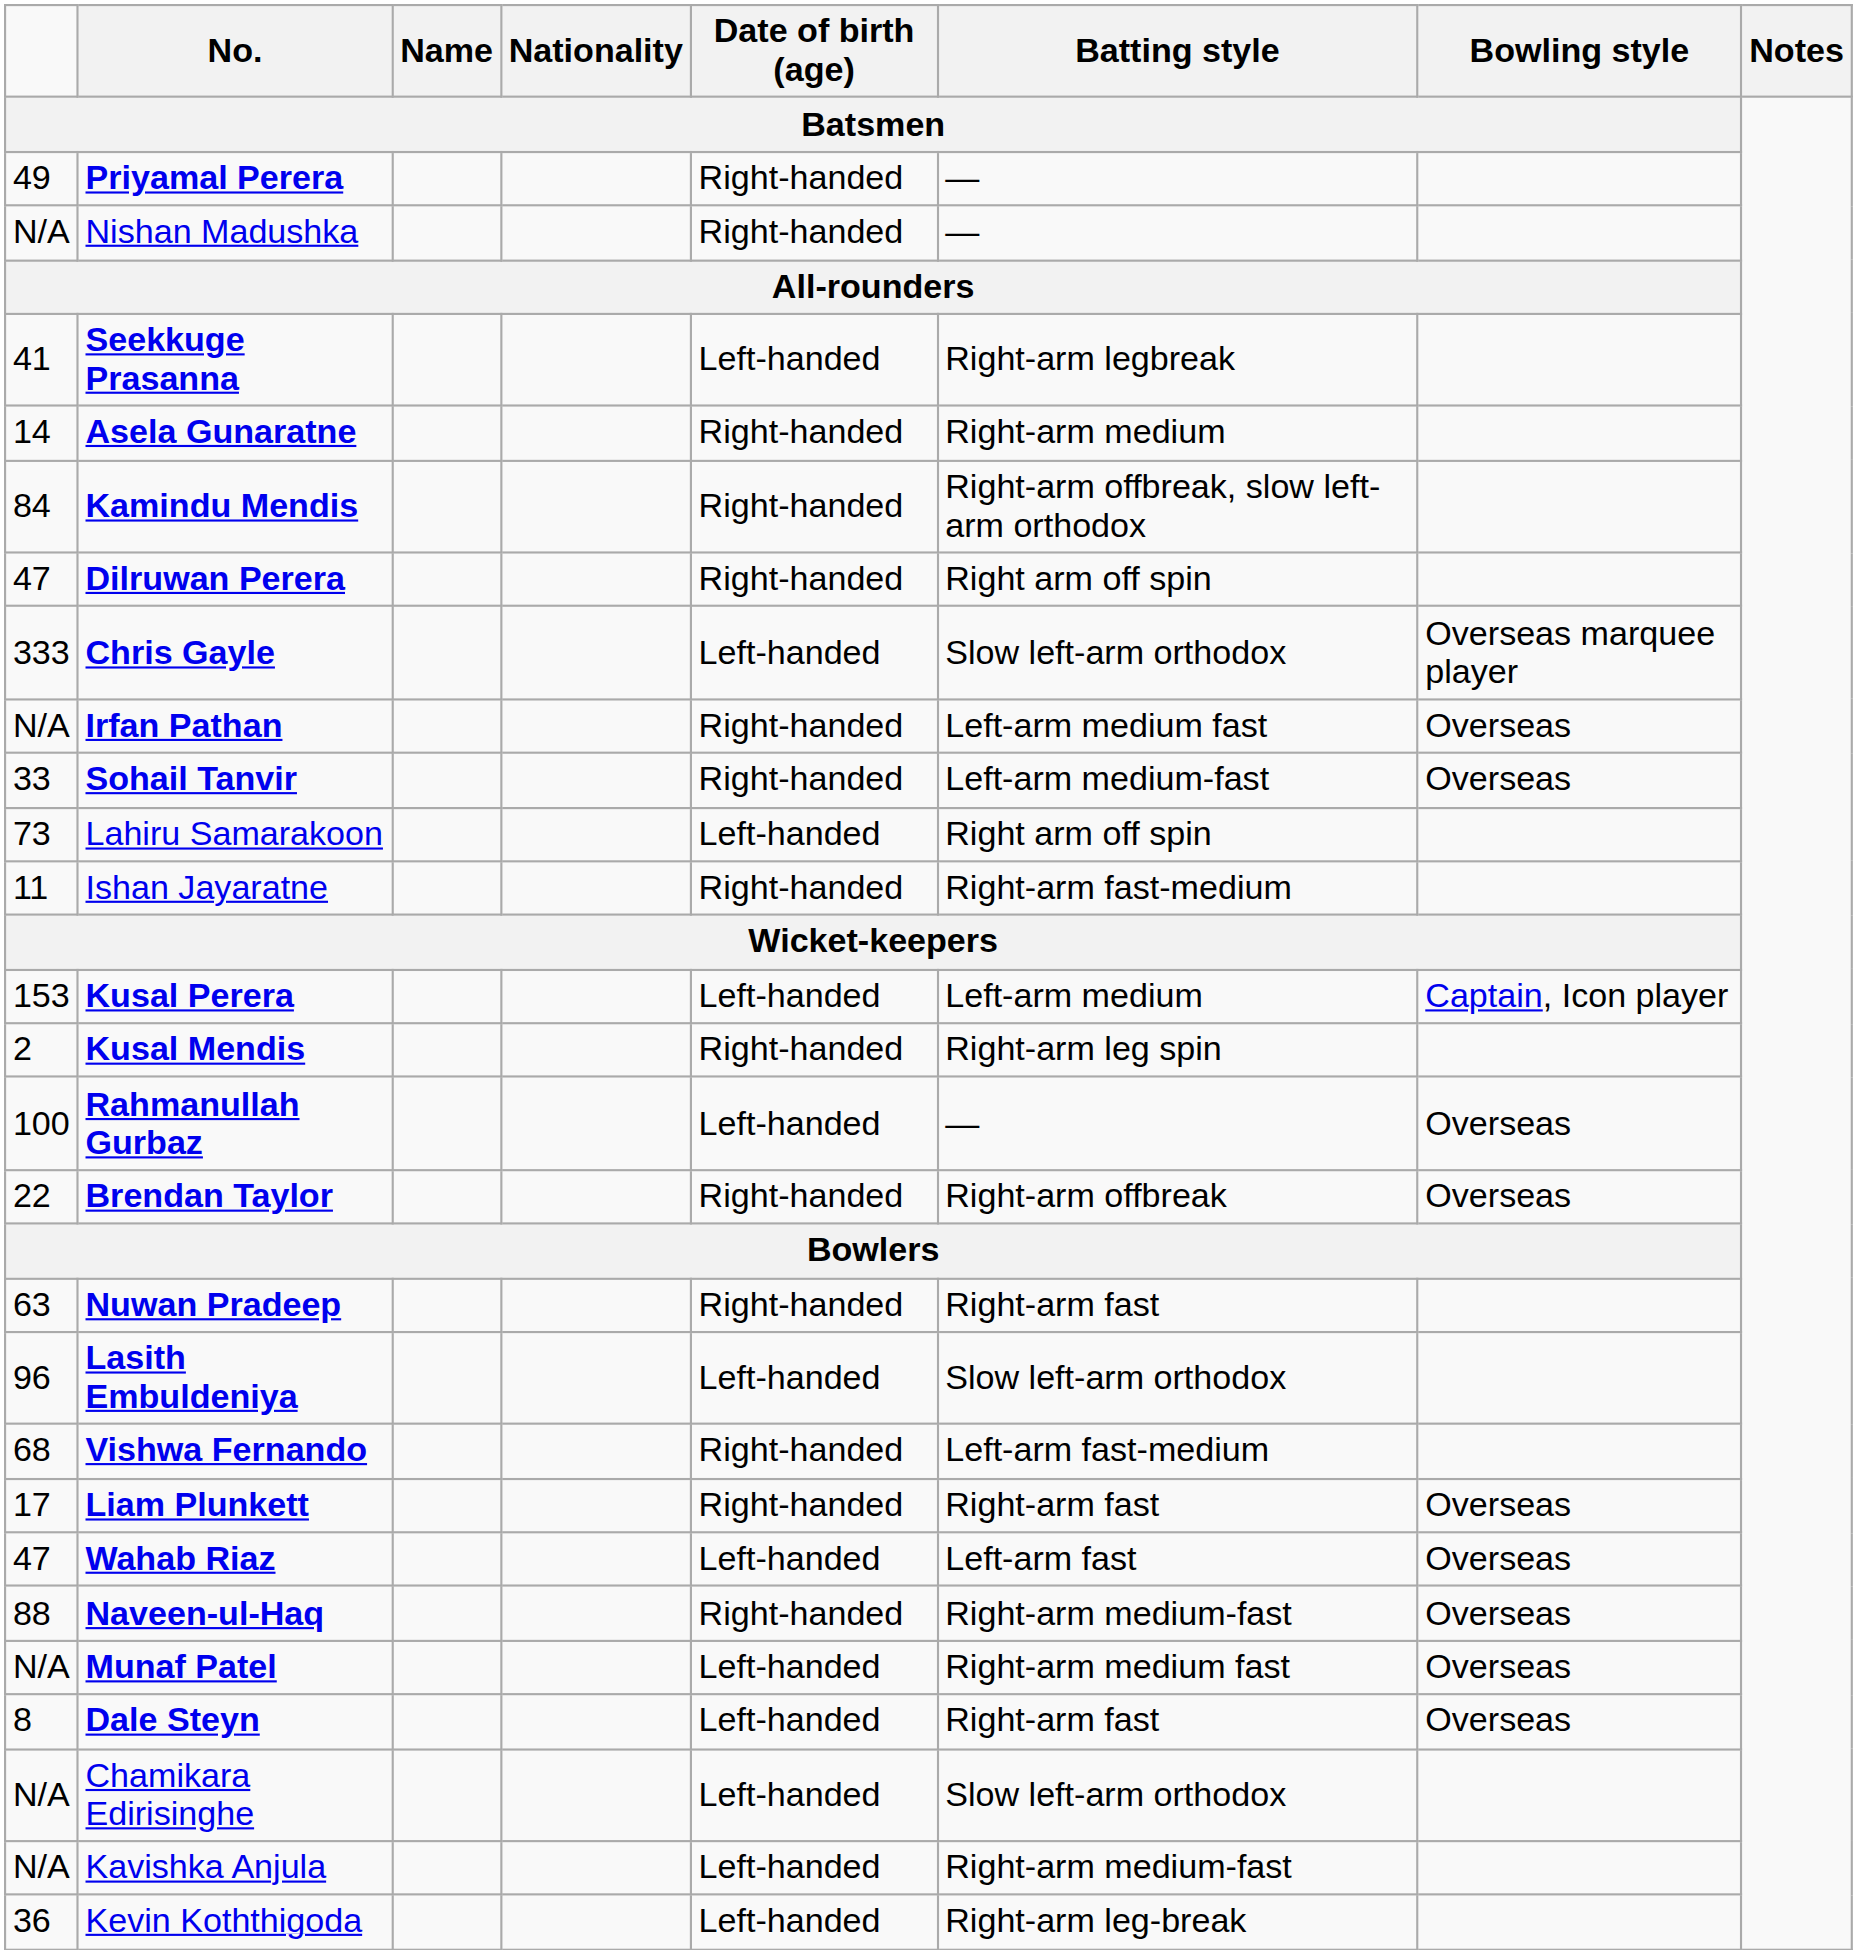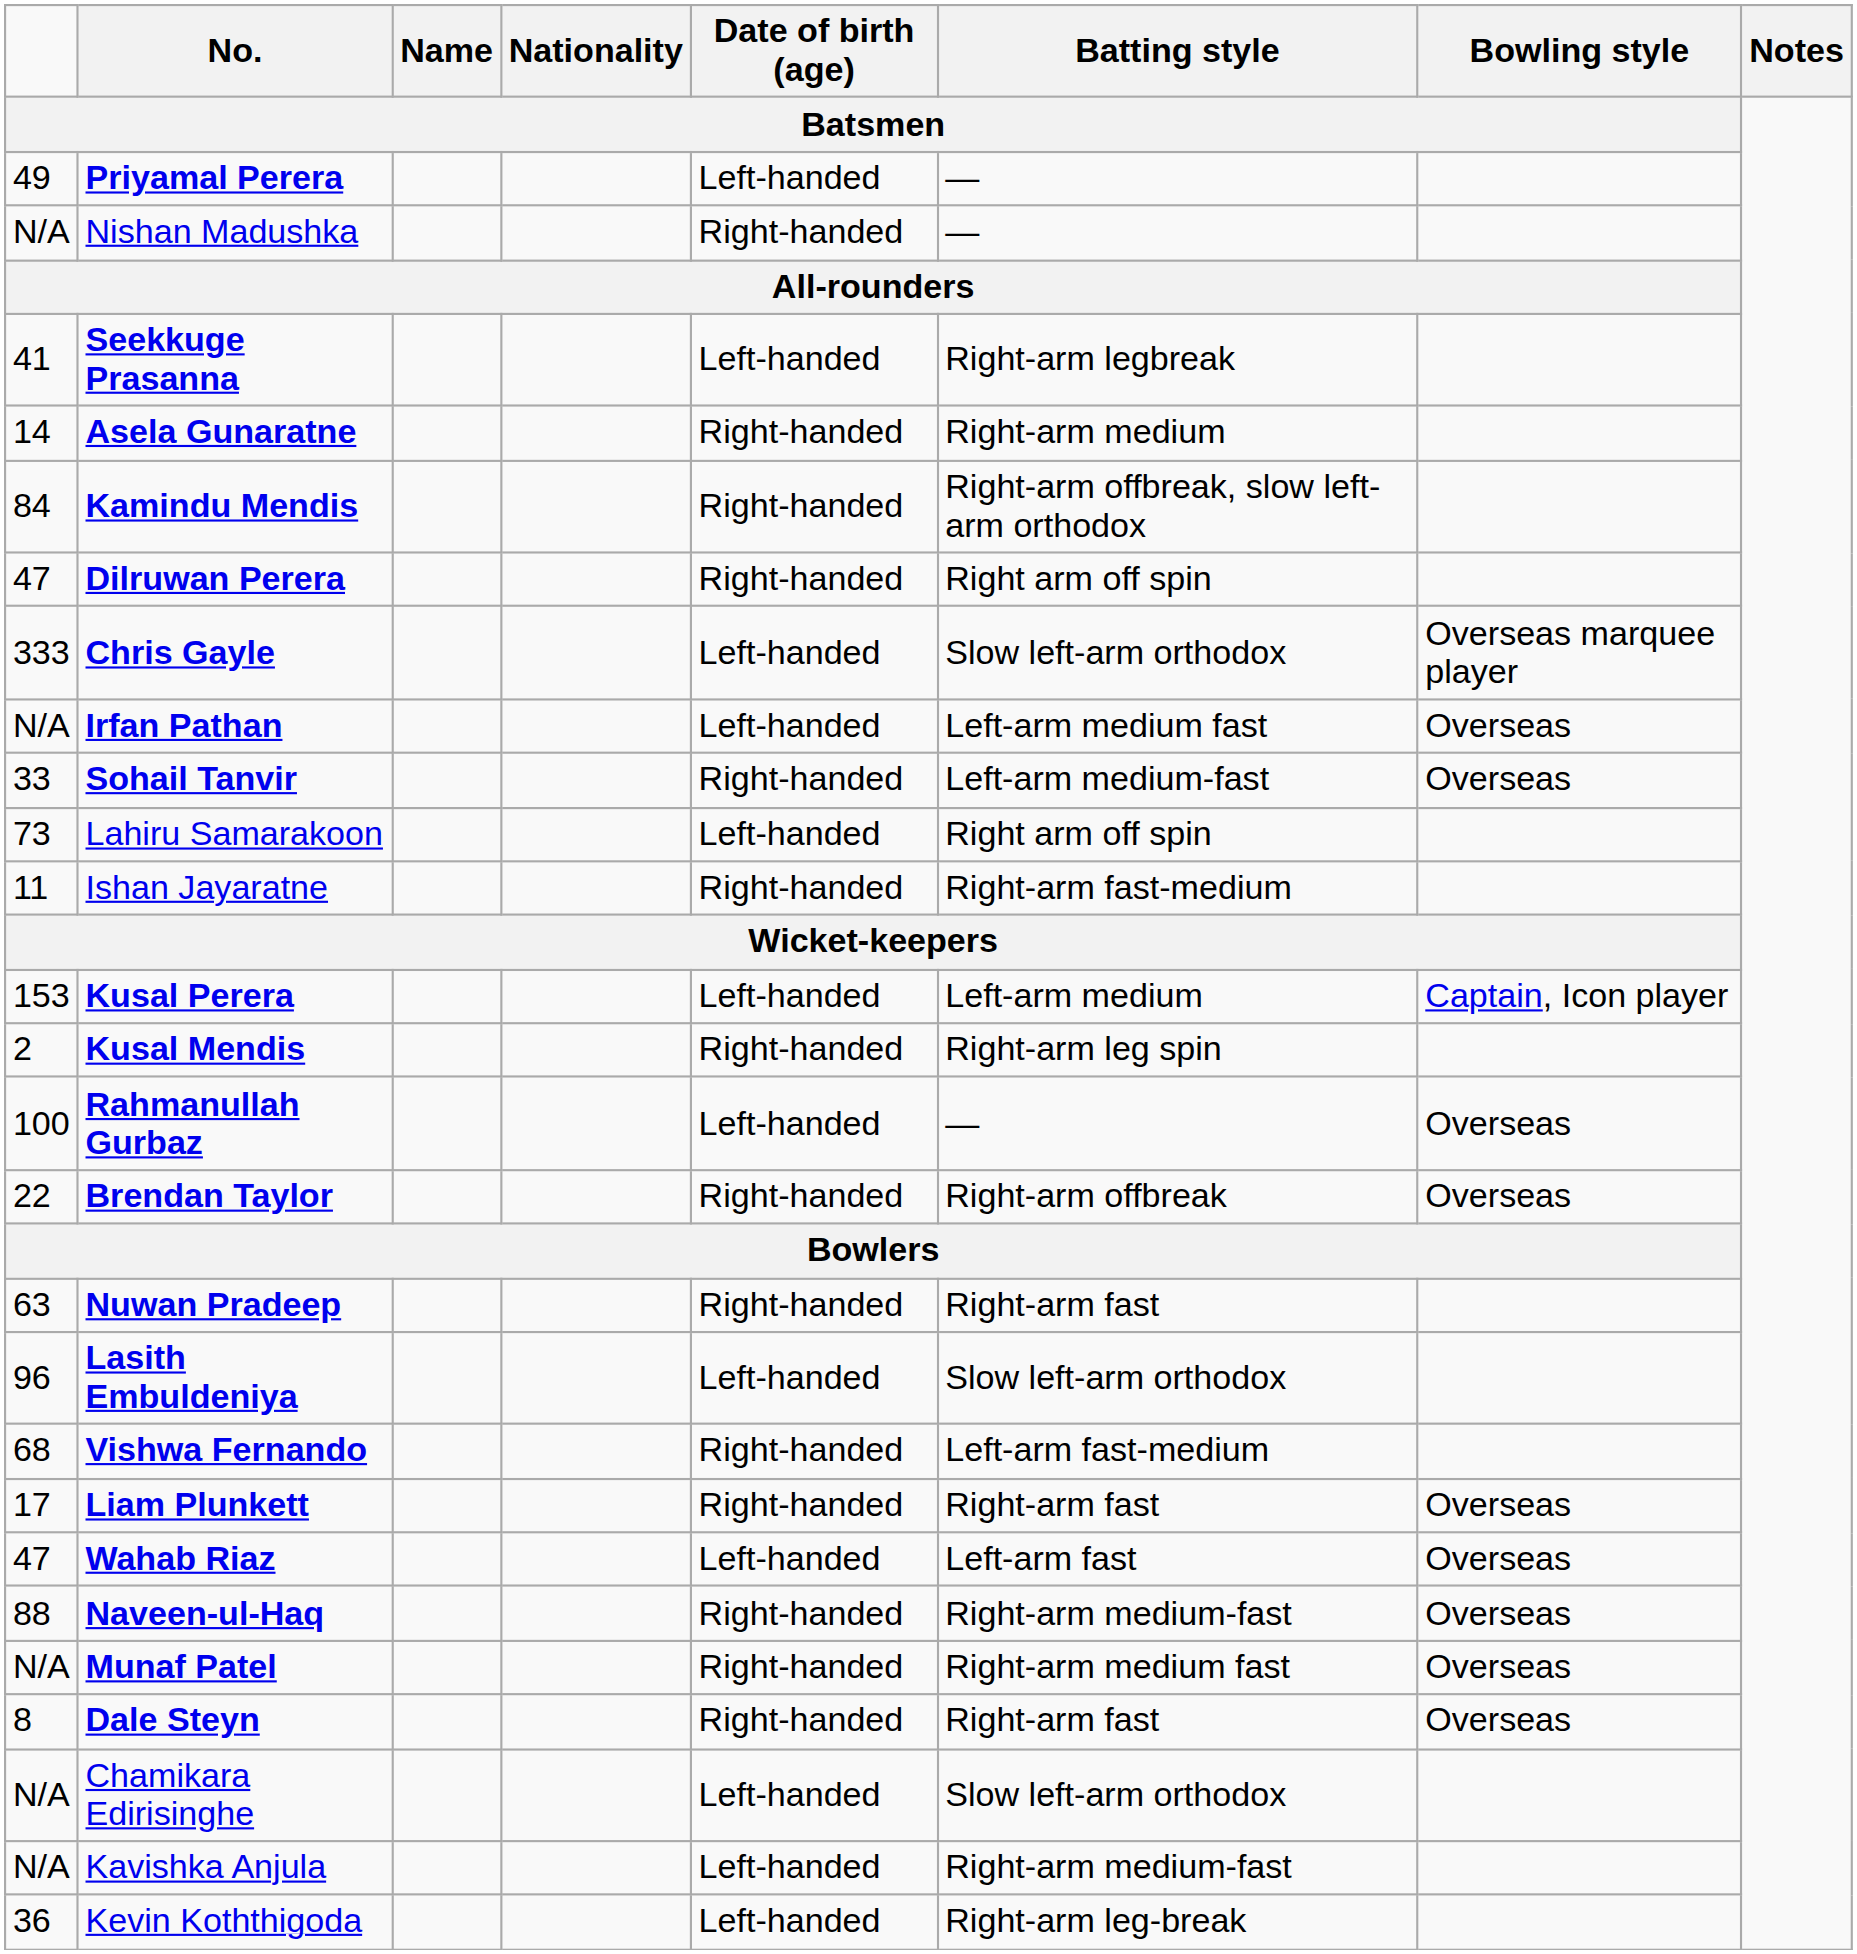Priyamal Perera | Date of birth (age) / Batsmen: Right-handed -> Left-handed
Irfan Pathan | Date of birth (age) / Batsmen: Right-handed -> Left-handed
Munaf Patel | Date of birth (age) / Batsmen: Left-handed -> Right-handed
Dale Steyn | Date of birth (age) / Batsmen: Left-handed -> Right-handed
